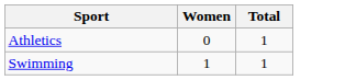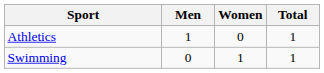+ column: Men | 1 | 0
